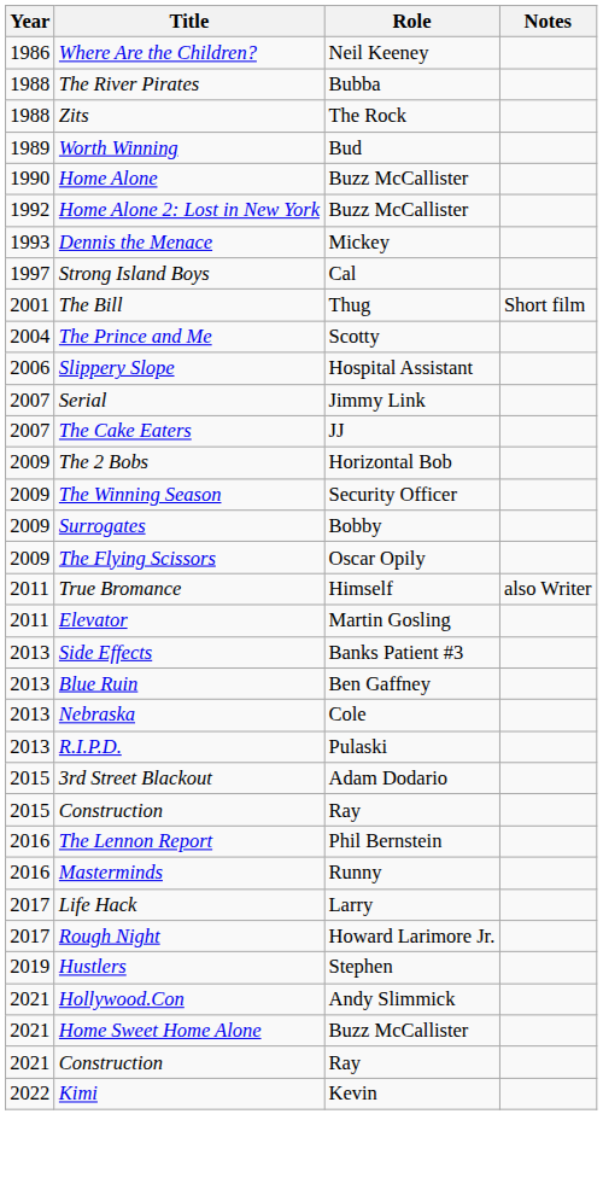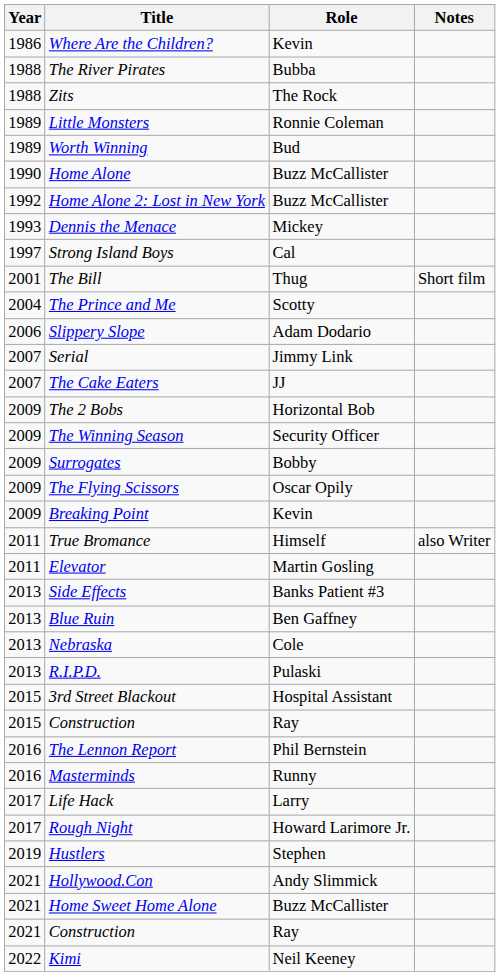Where Are the Children? | Role: Neil Keeney -> Kevin
+ row: 1989 | Little Monsters | Ronnie Coleman
Slippery Slope | Role: Hospital Assistant -> Adam Dodario
+ row: 2009 | Breaking Point | Kevin
3rd Street Blackout | Role: Adam Dodario -> Hospital Assistant
Kimi | Role: Kevin -> Neil Keeney
